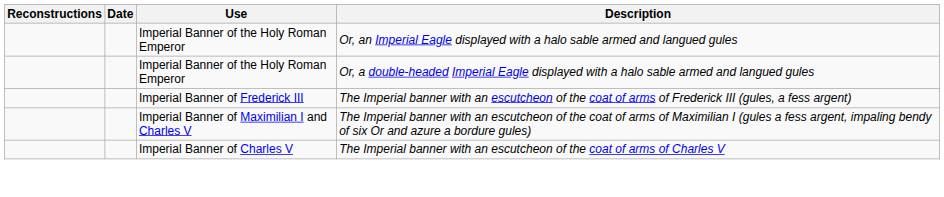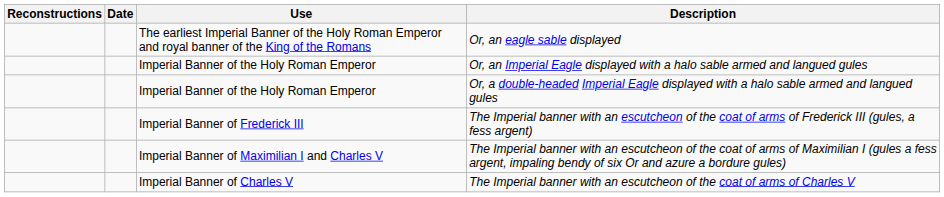+ row: The earliest Imperial Banner of the Holy Roman Emperor and royal banner of the King of the Romans | Or, an eagle sable displayed
